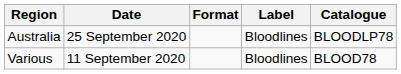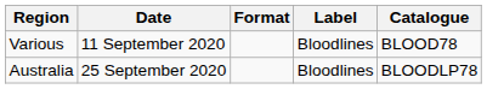rows swapped: Various <-> Australia
